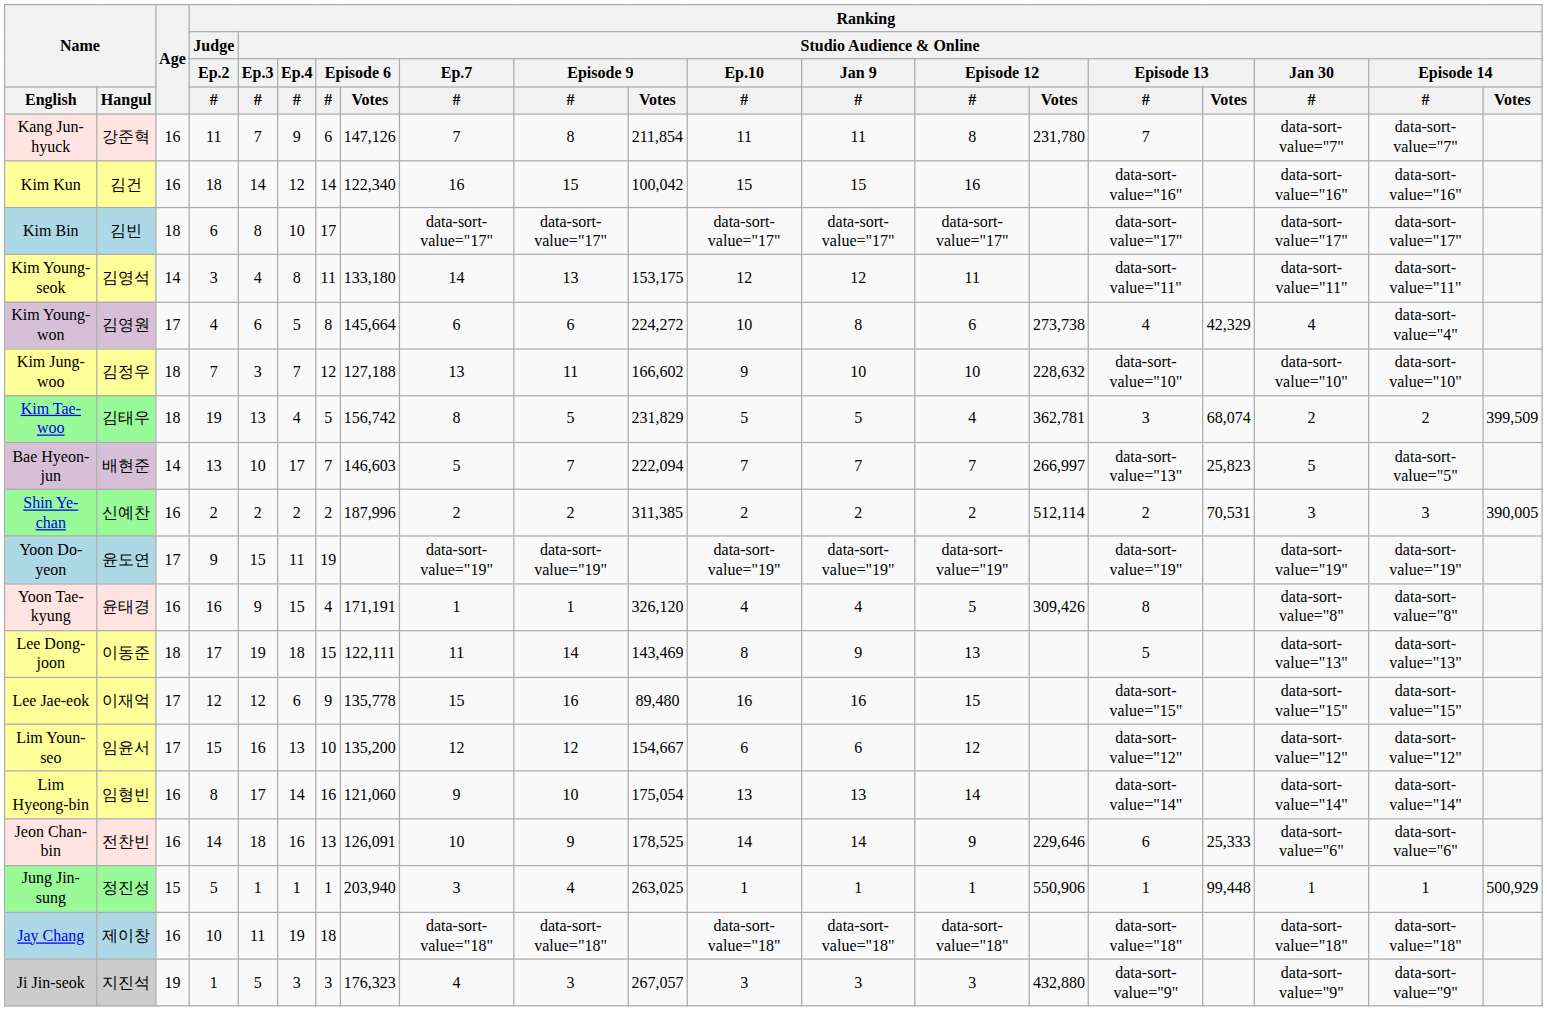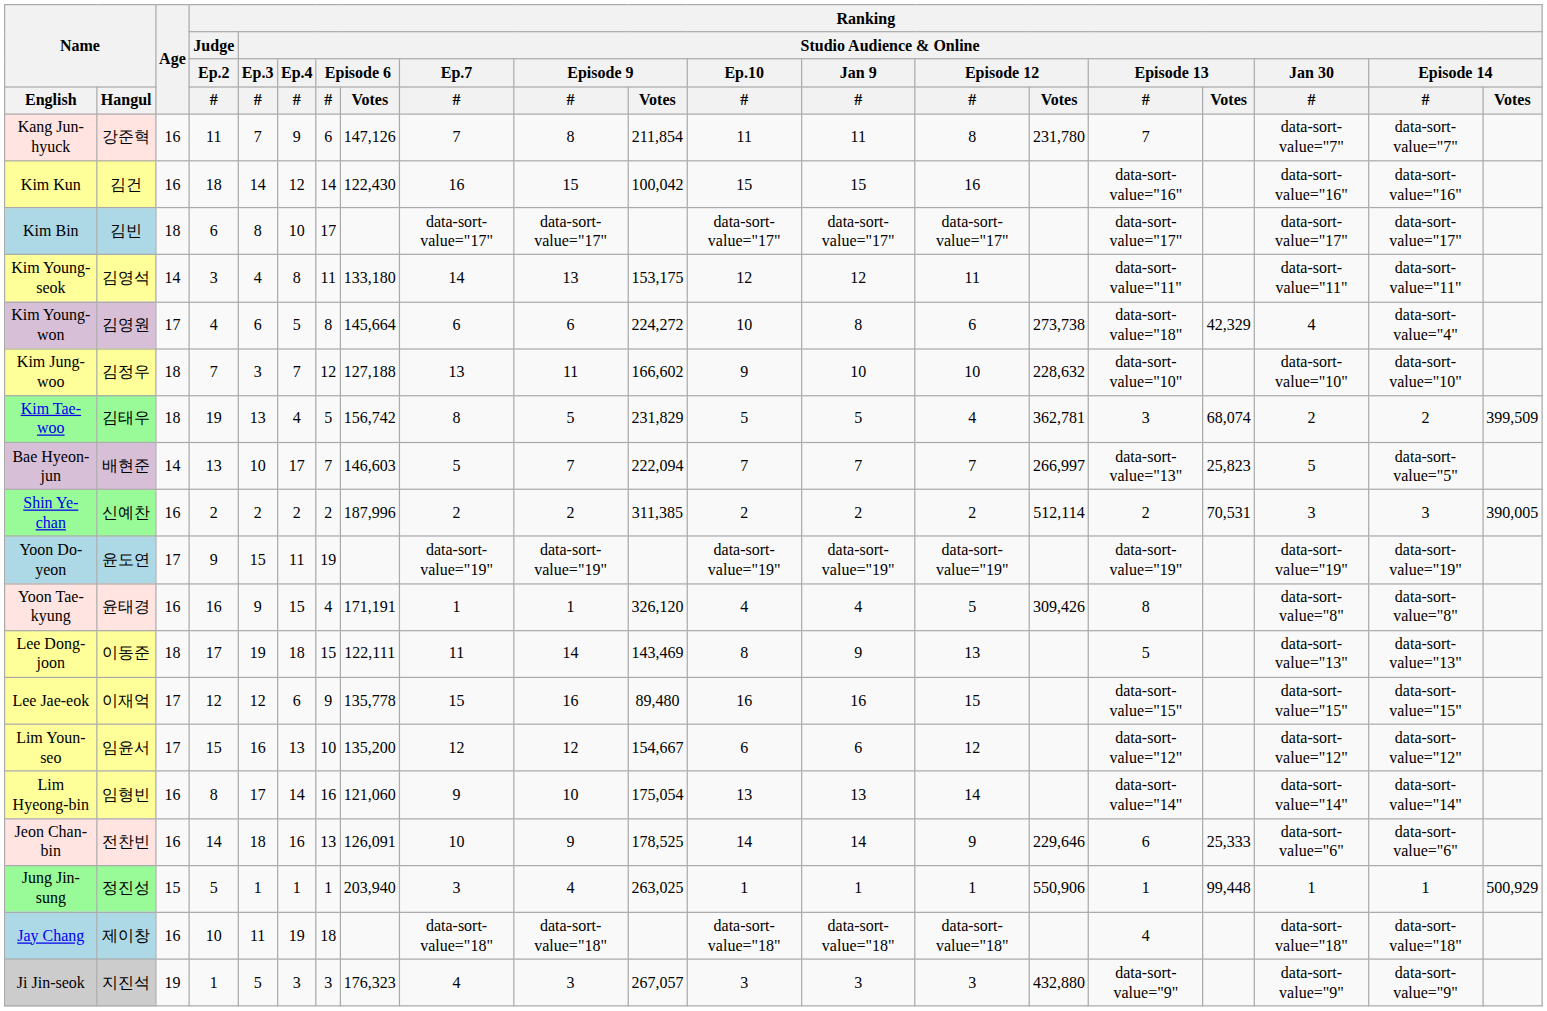Kim Kun | Ranking / Studio Audience & Online / Episode 6 / Votes: 122,340 -> 122,430
Kim Young-won | Ranking / Studio Audience & Online / Episode 13 / #: 4 -> data-sort-value="18"
Jay Chang | Ranking / Studio Audience & Online / Episode 13 / #: data-sort-value="18" -> 4
